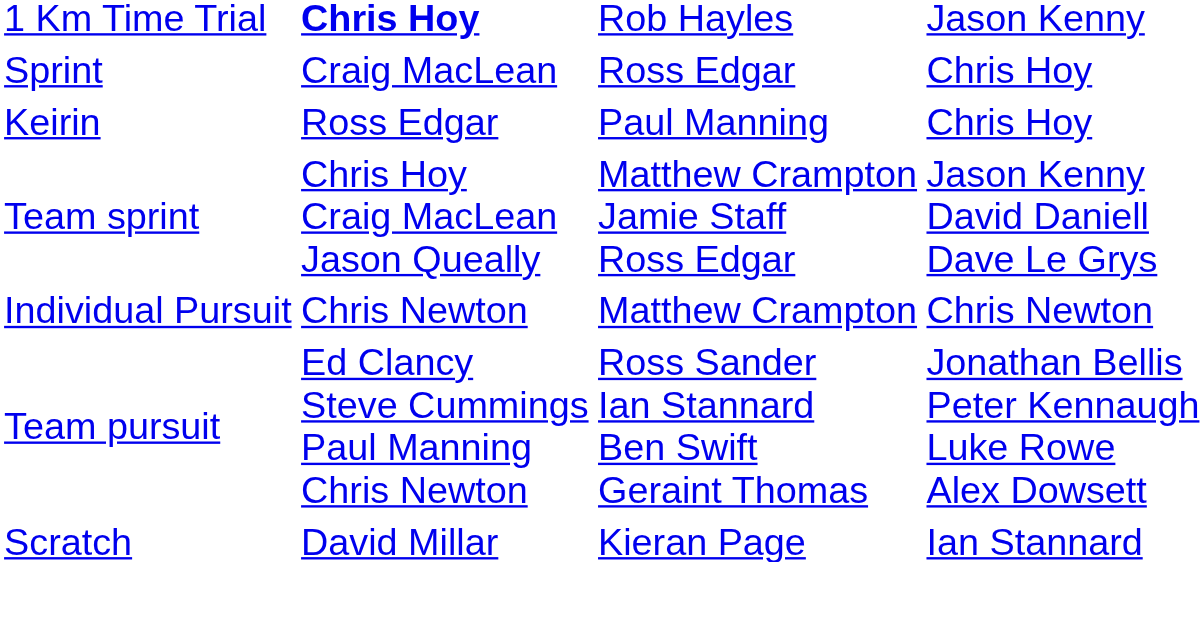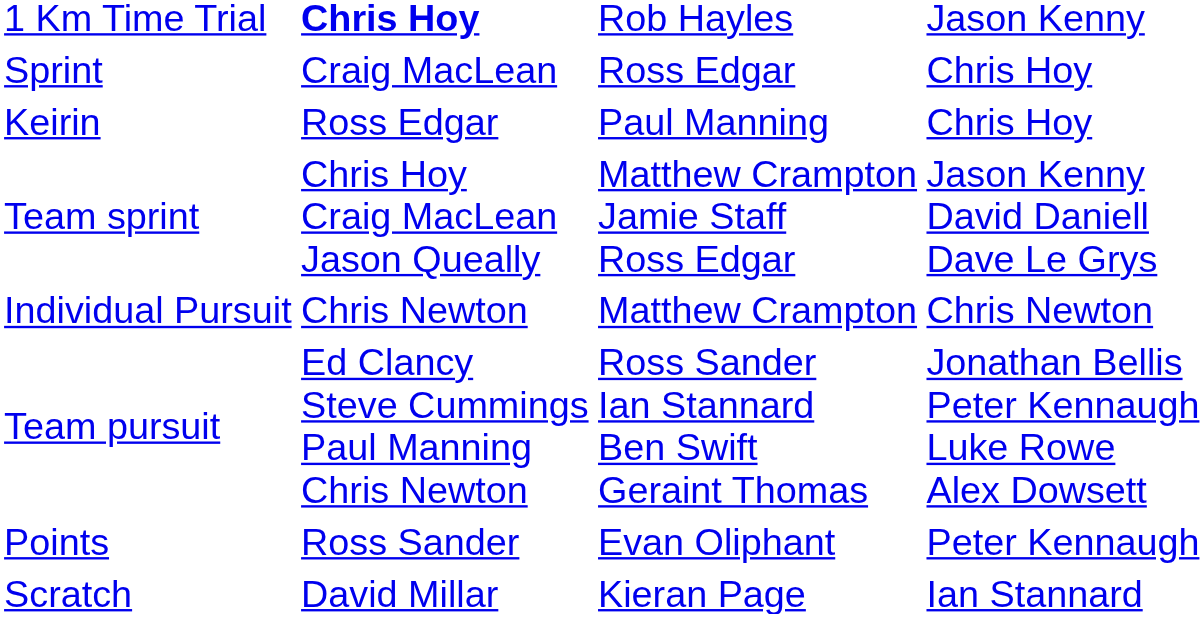+ row: Points | Ross Sander | Evan Oliphant | Peter Kennaugh
